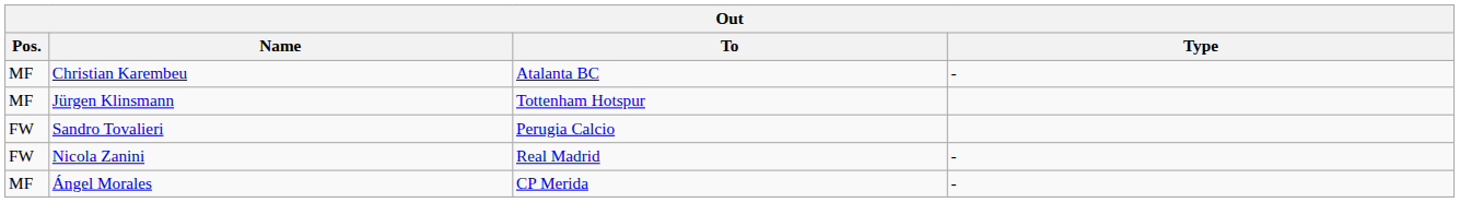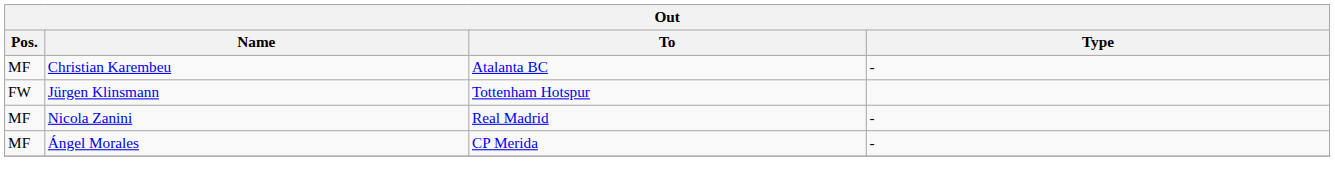Jürgen Klinsmann | Pos.: MF -> FW
- row: FW | Sandro Tovalieri | Perugia Calcio
Nicola Zanini | Pos.: FW -> MF
